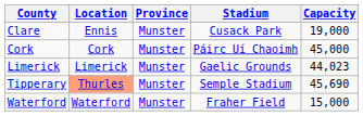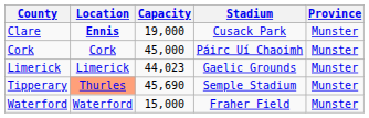columns swapped: Province <-> Capacity
Clare | Location: normal -> bold
